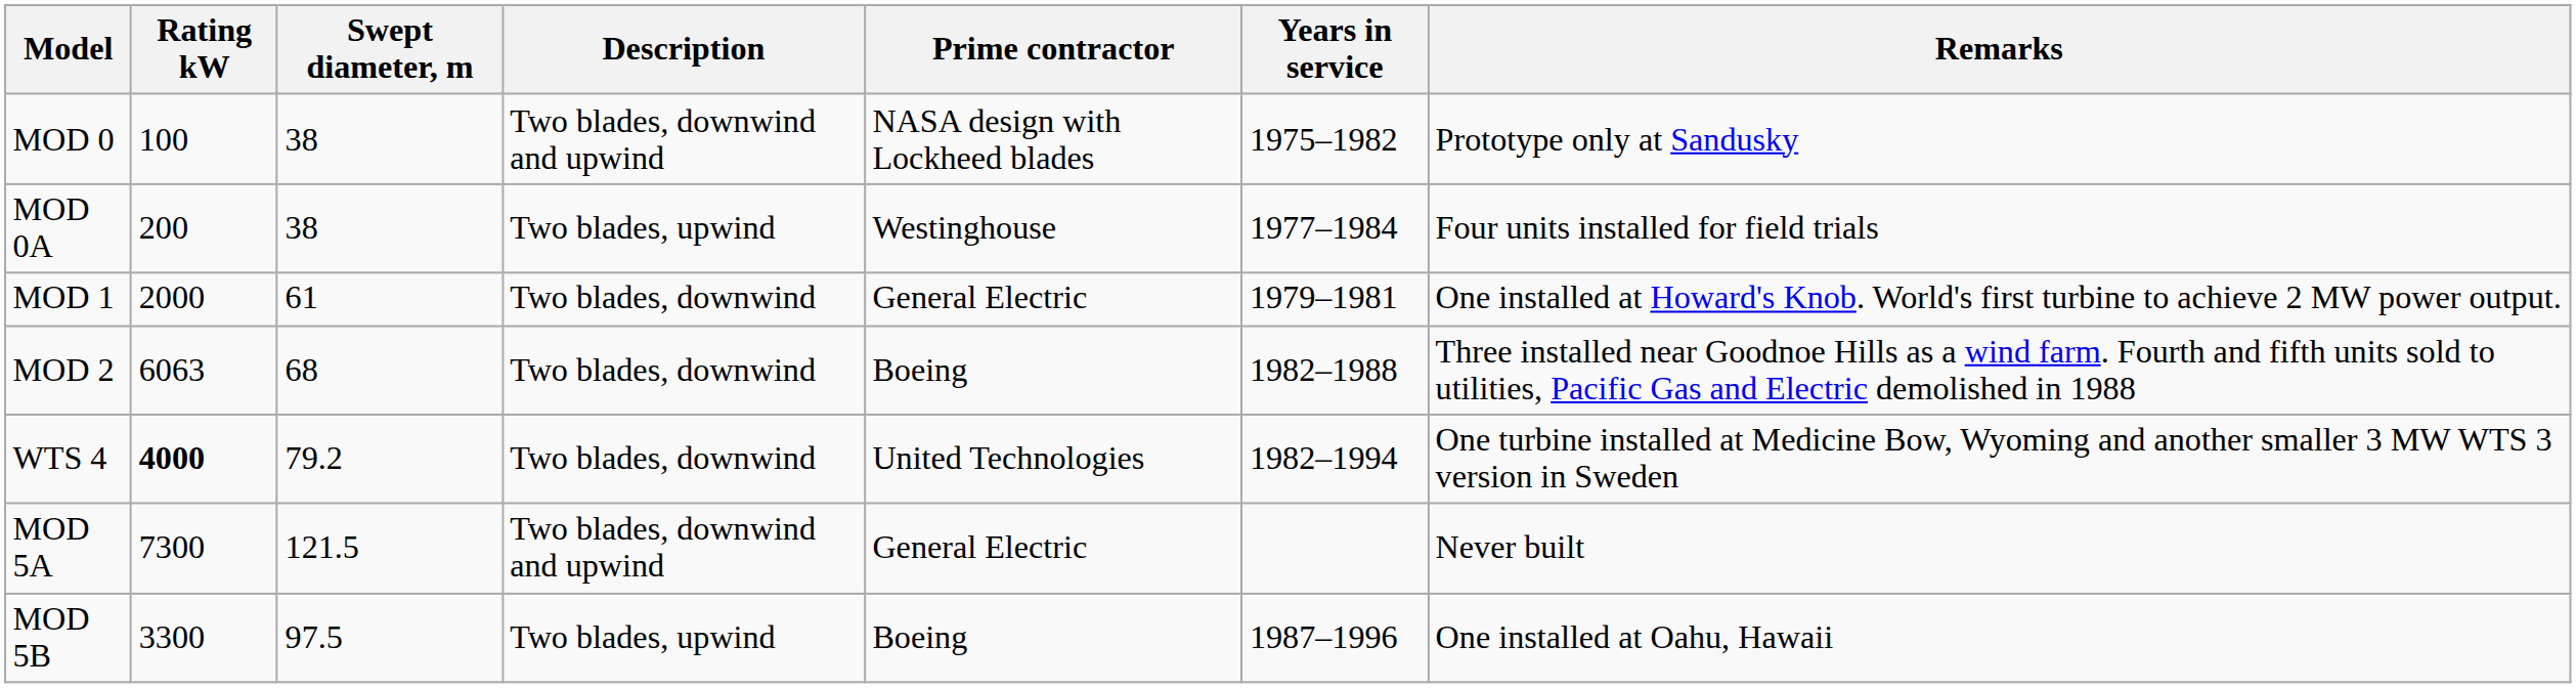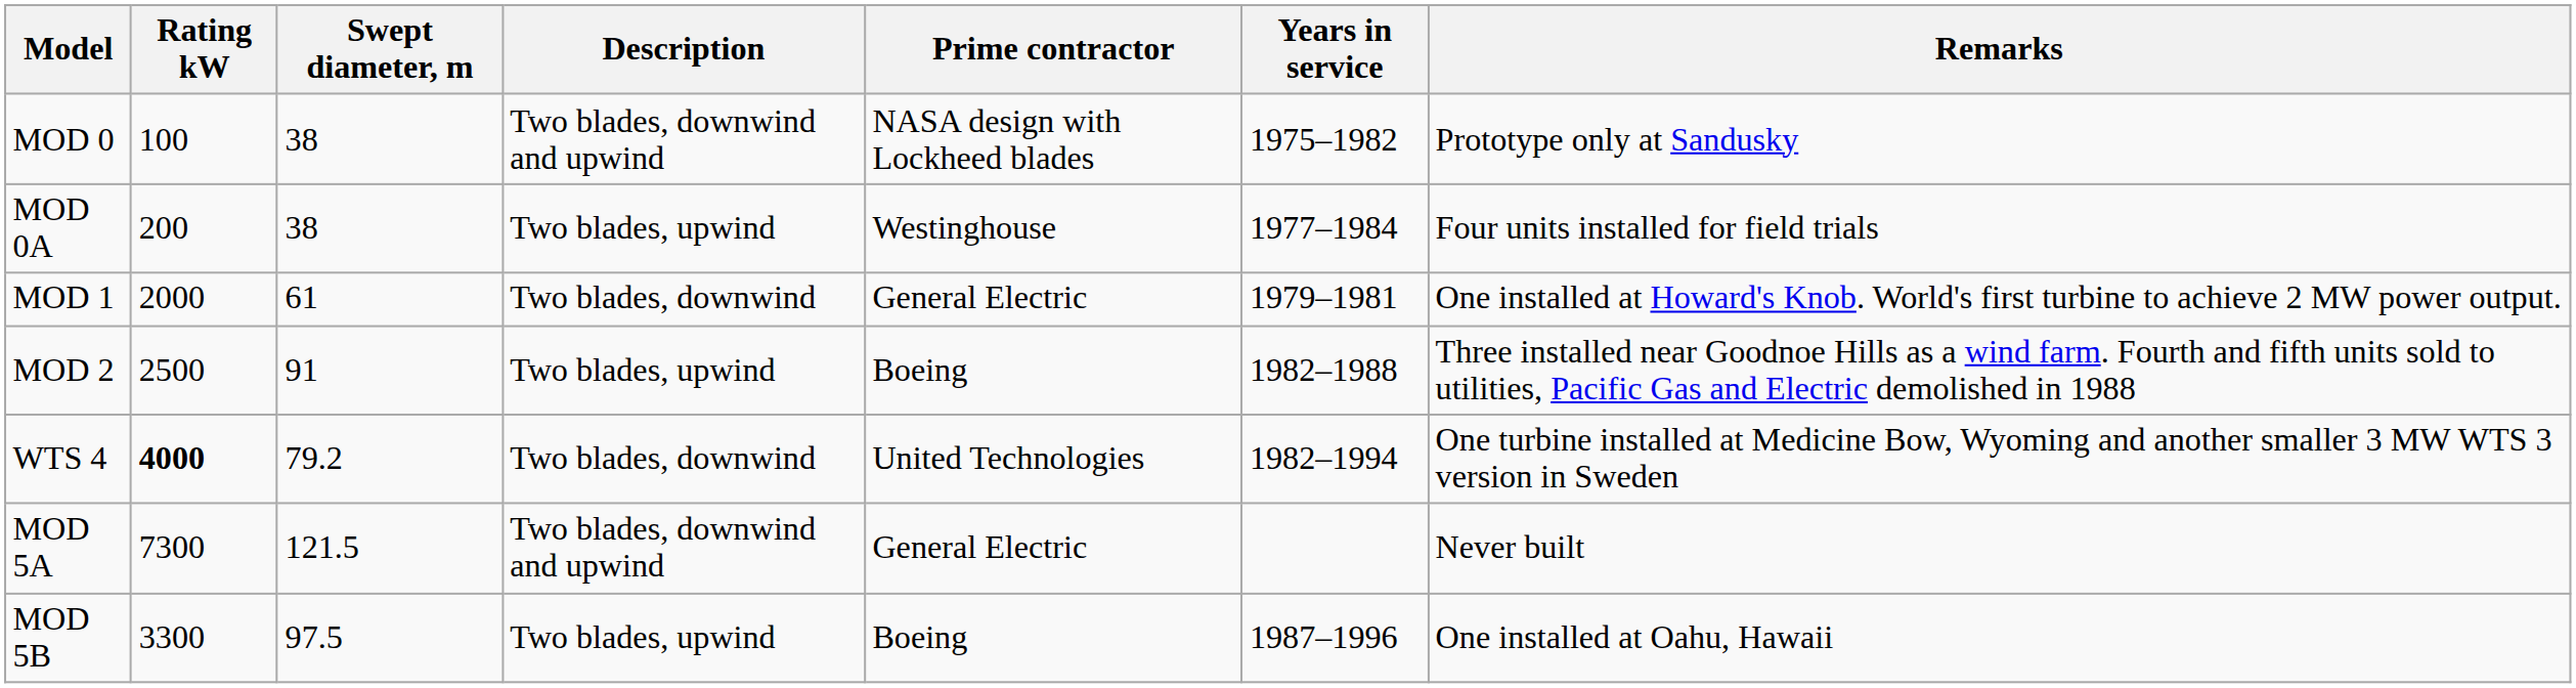MOD 2 | Rating kW: 6063 -> 2500
MOD 2 | Swept diameter, m: 68 -> 91
MOD 2 | Description: Two blades, downwind -> Two blades, upwind
